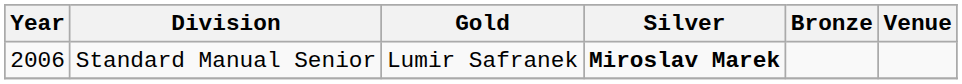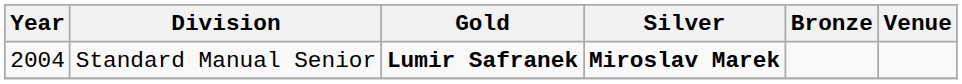Standard Manual Senior | Year: 2006 -> 2004
Standard Manual Senior | Gold: normal -> bold
